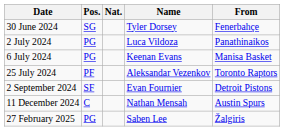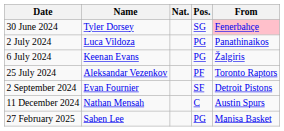columns swapped: Pos. <-> Name
30 June 2024 | From: no background -> pink background
6 July 2024 | From: Manisa Basket -> Žalgiris
27 February 2025 | From: Žalgiris -> Manisa Basket
